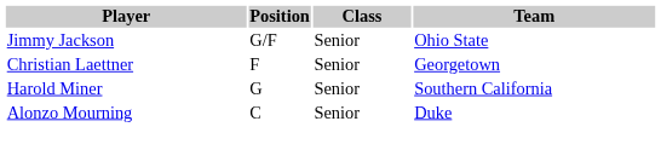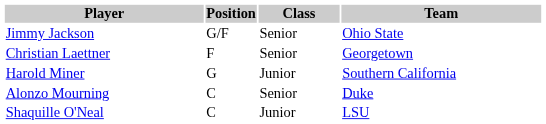Harold Miner | Class: Senior -> Junior
+ row: Shaquille O'Neal | C | Junior | LSU
